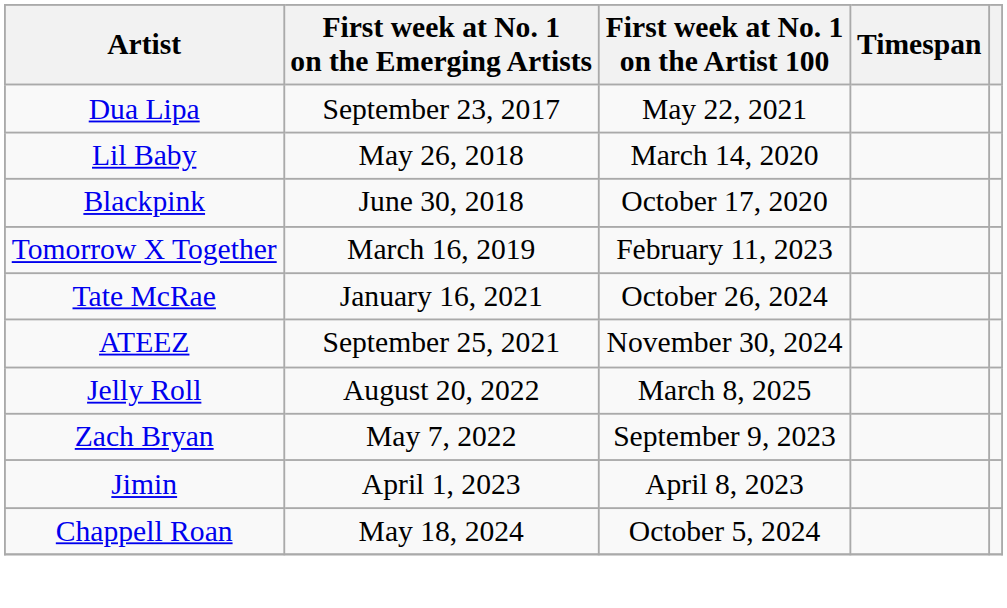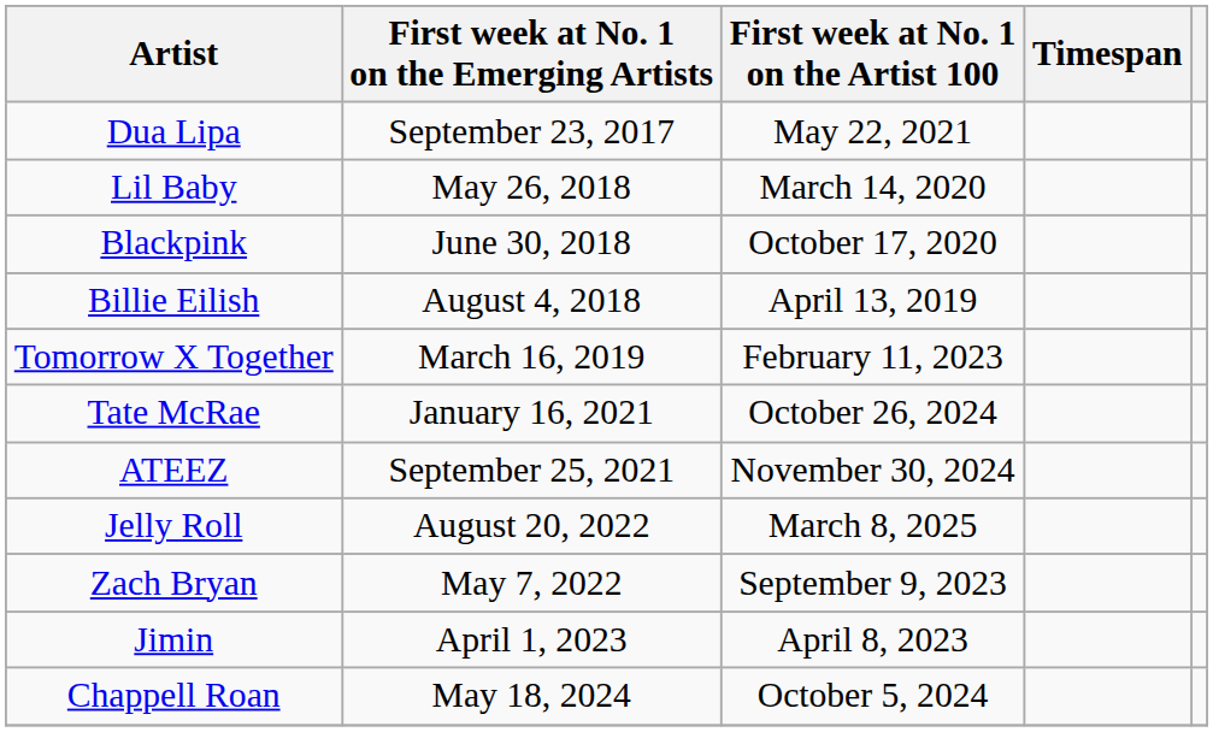+ row: Billie Eilish | August 4, 2018 | April 13, 2019
